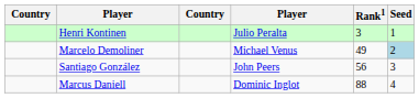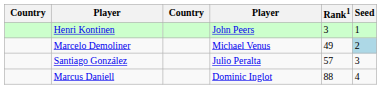Henri Kontinen | column 4: Julio Peralta -> John Peers
Santiago González | column 4: John Peers -> Julio Peralta
Santiago González | Rank1: 56 -> 57
